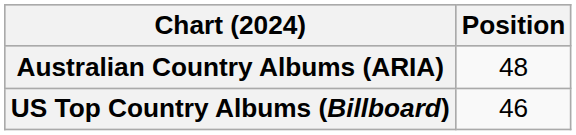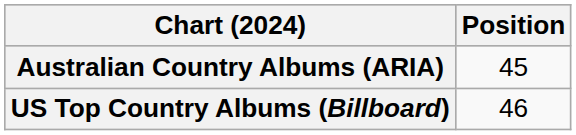Australian Country Albums (ARIA) | Position: 48 -> 45
